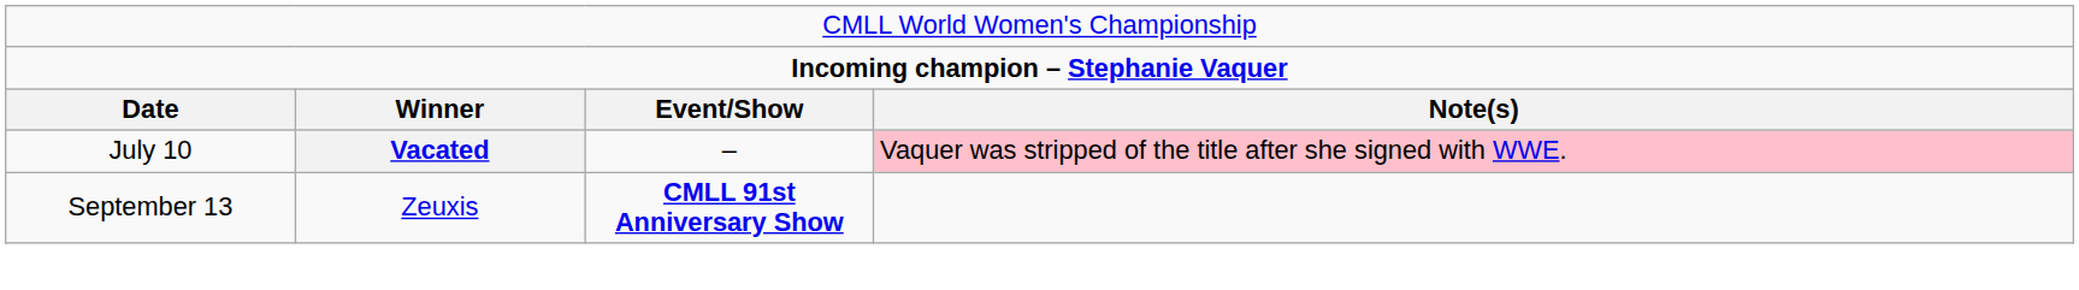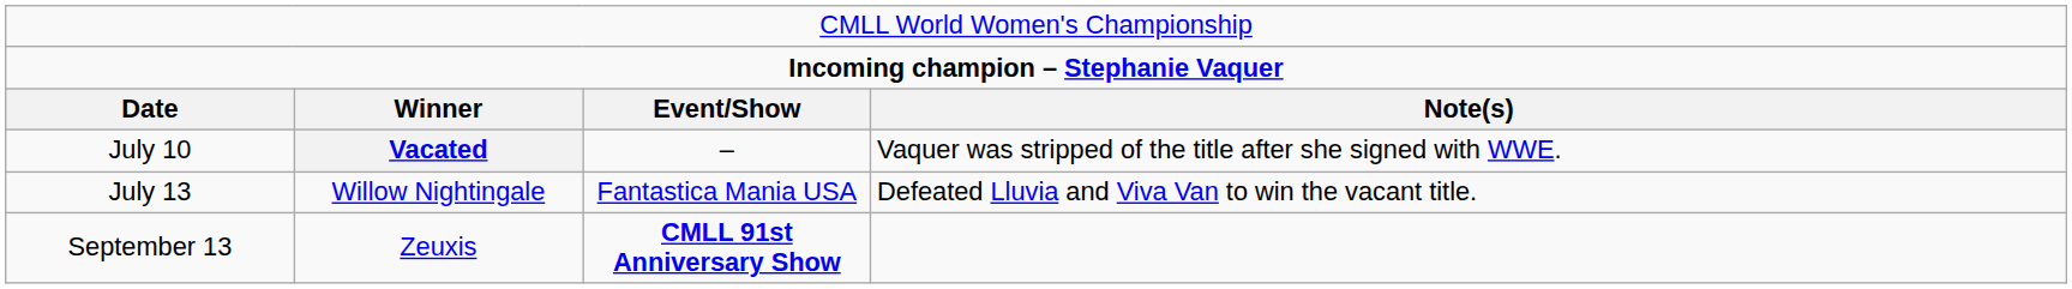July 10 | column 4: pink background -> no background
+ row: July 13 | Willow Nightingale | Fantastica Mania USA | Defeated Lluvia and Viva Van to win the vacant title.
